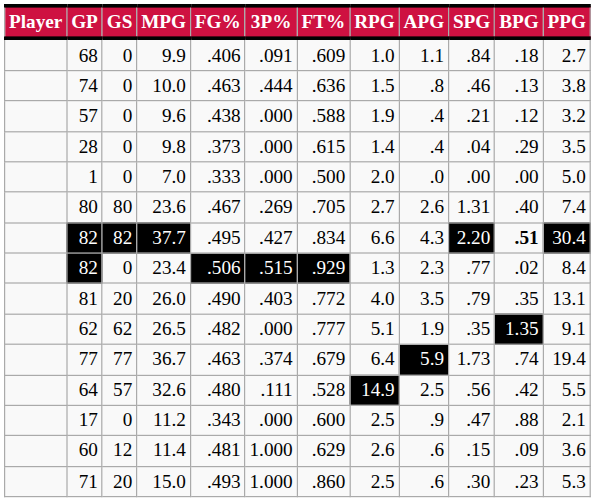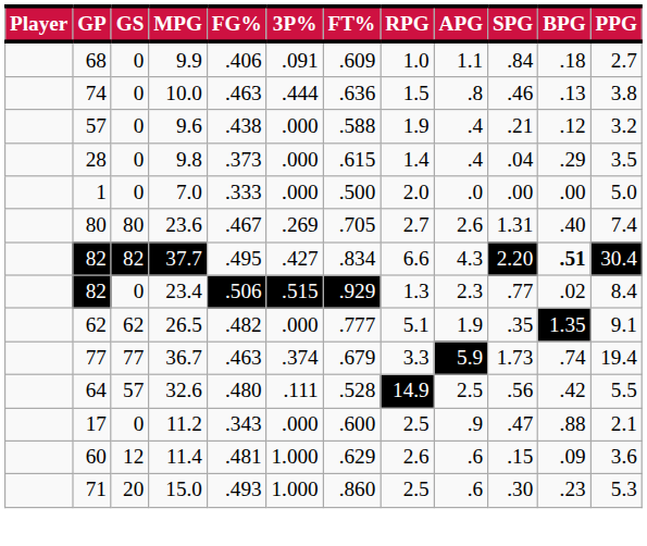- row: 81 | 20 | 26.0 | .490 | .403 | .772 | 4.0 | 3.5 | .79 | .35 | 13.1
36.7 | RPG: 6.4 -> 3.3
